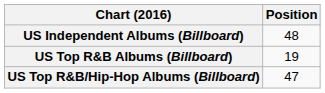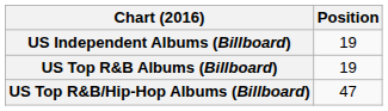US Independent Albums (Billboard) | Position: 48 -> 19
